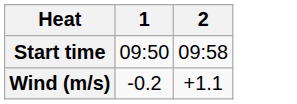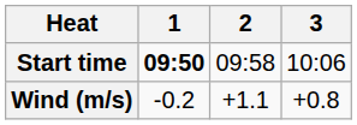+ column: 3 | 10:06 | +0.8
Start time | 1: normal -> bold
